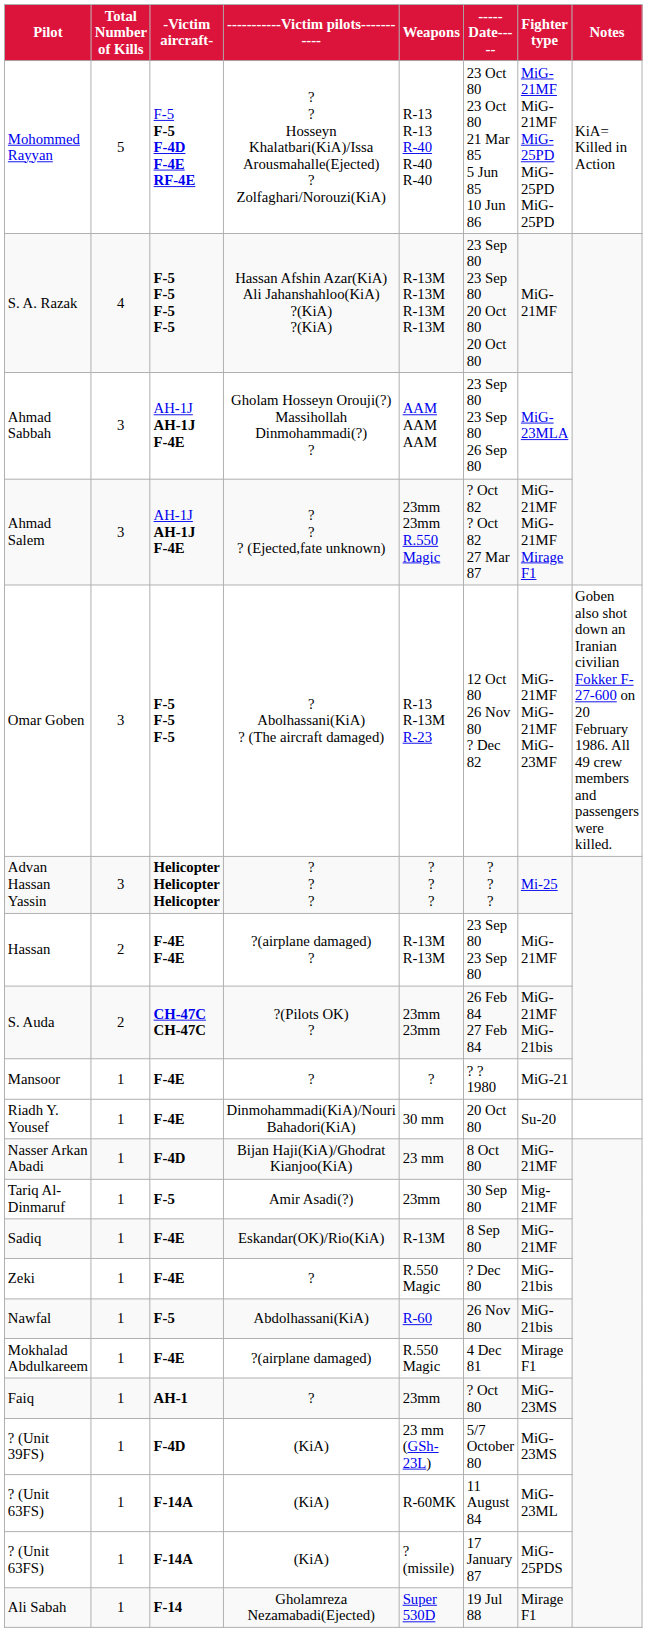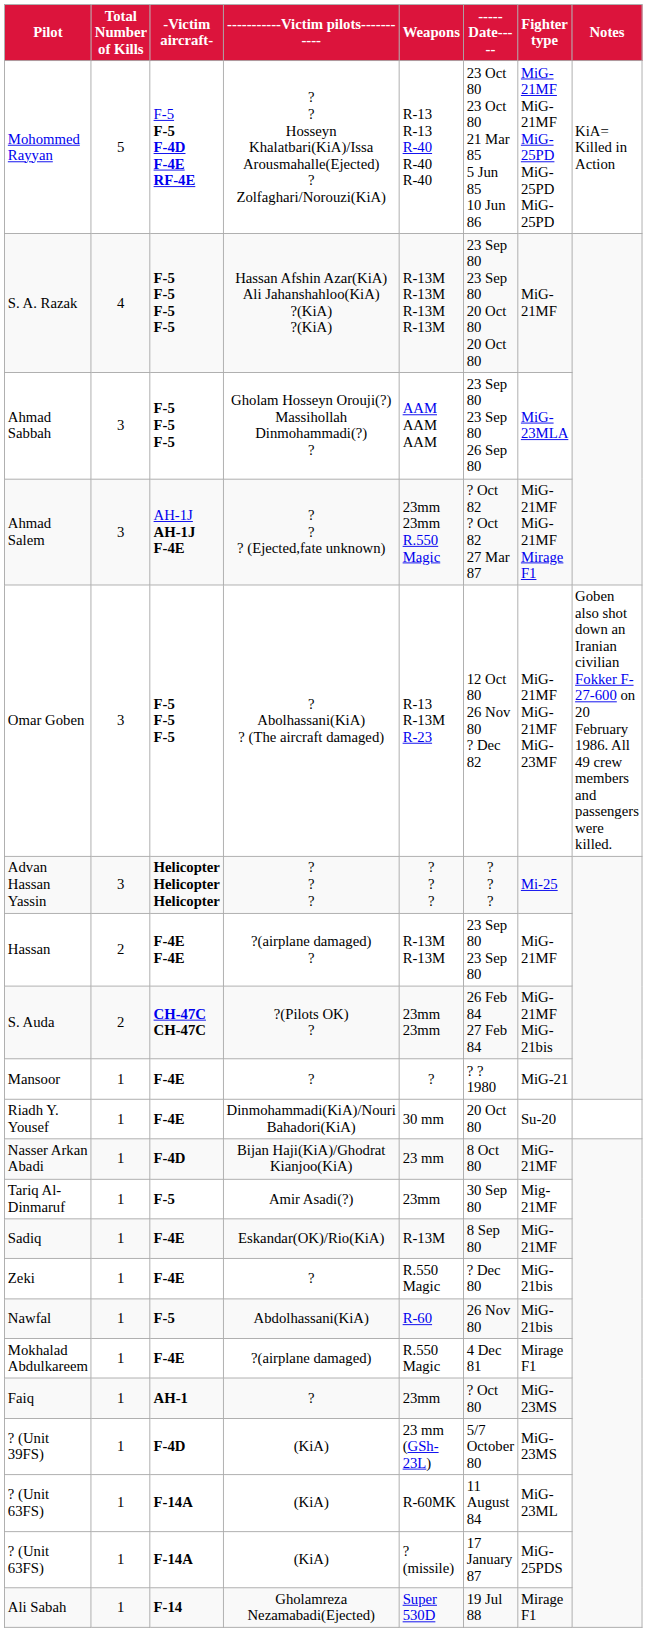Ahmad Sabbah | -Victim aircraft-: AH-1J AH-1J F-4E -> F-5 F-5 F-5
